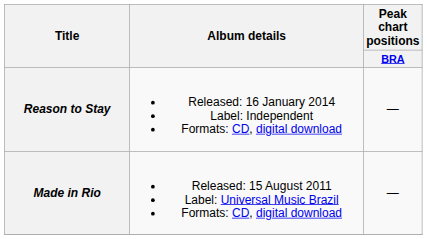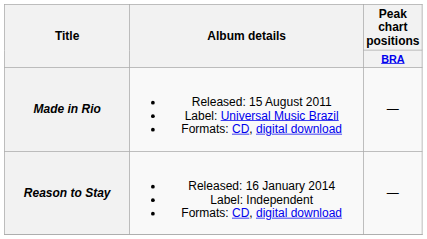rows swapped: Made in Rio <-> Reason to Stay
